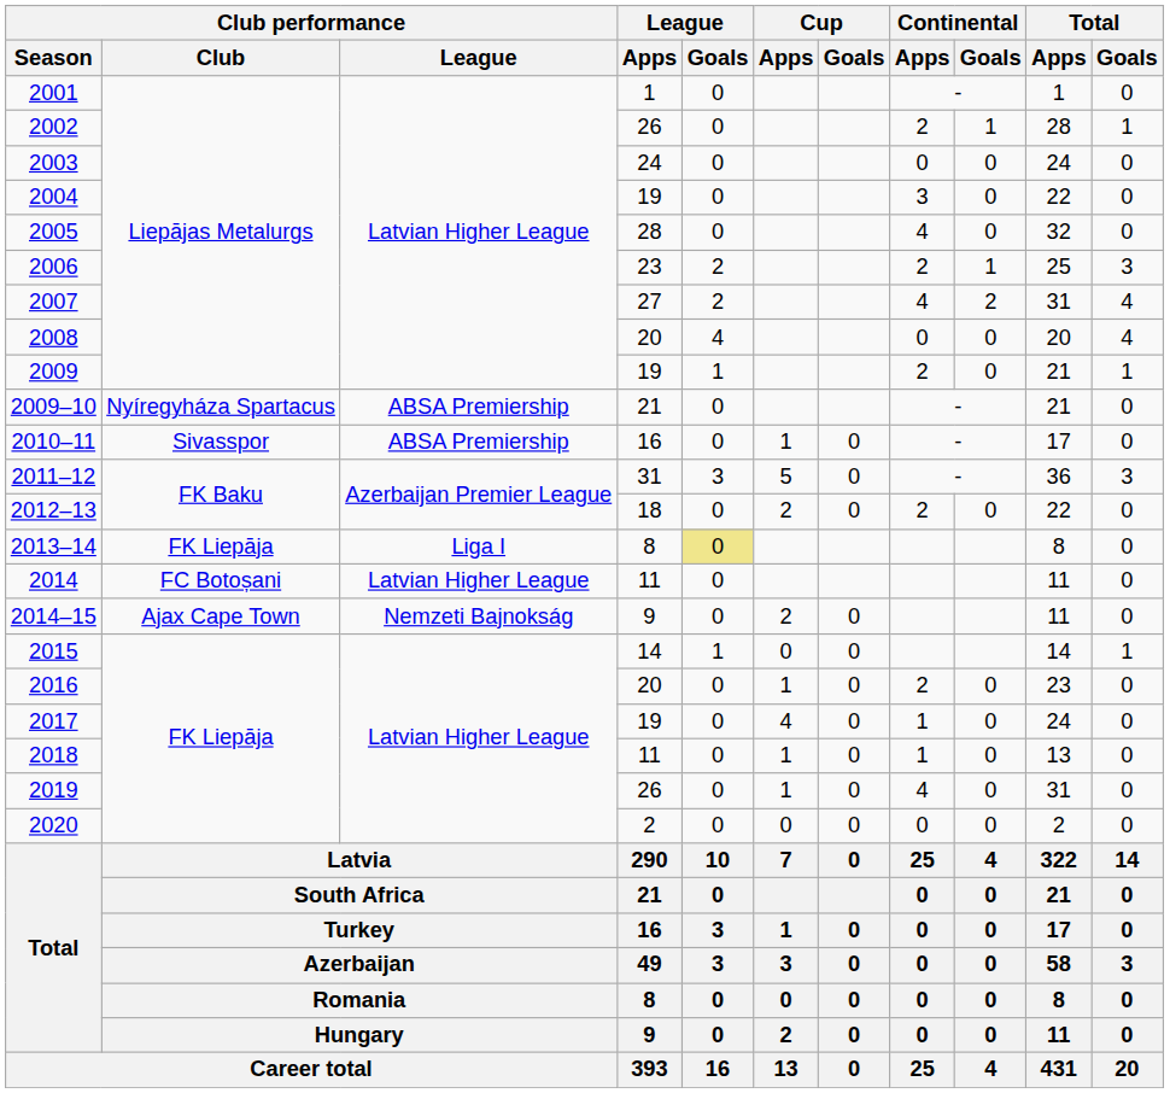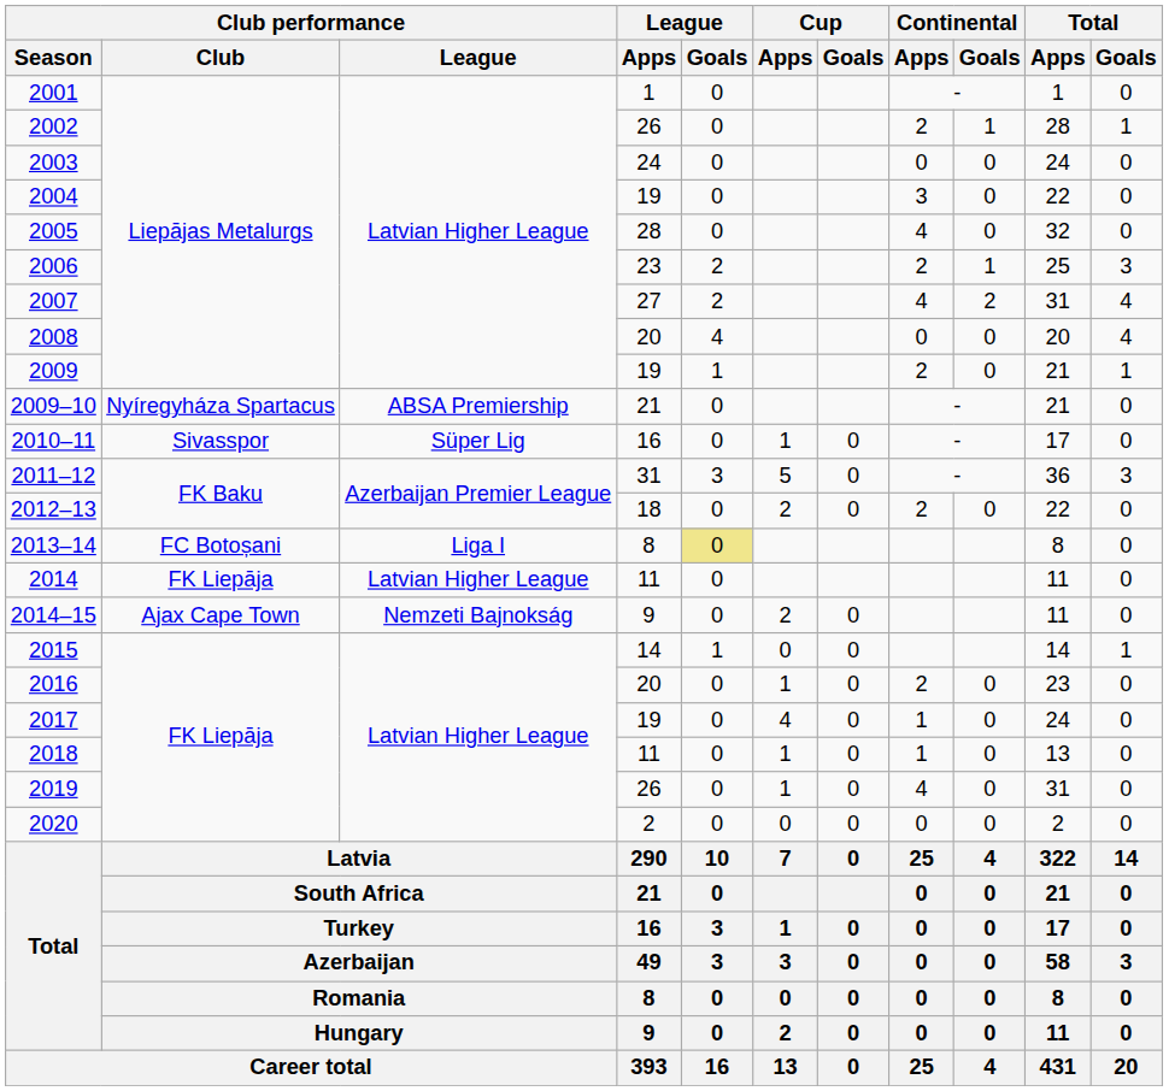2010–11 | Club performance / League: ABSA Premiership -> Süper Lig
2013–14 | Club performance / Club: FK Liepāja -> FC Botoșani
2014 | Club performance / Club: FC Botoșani -> FK Liepāja
